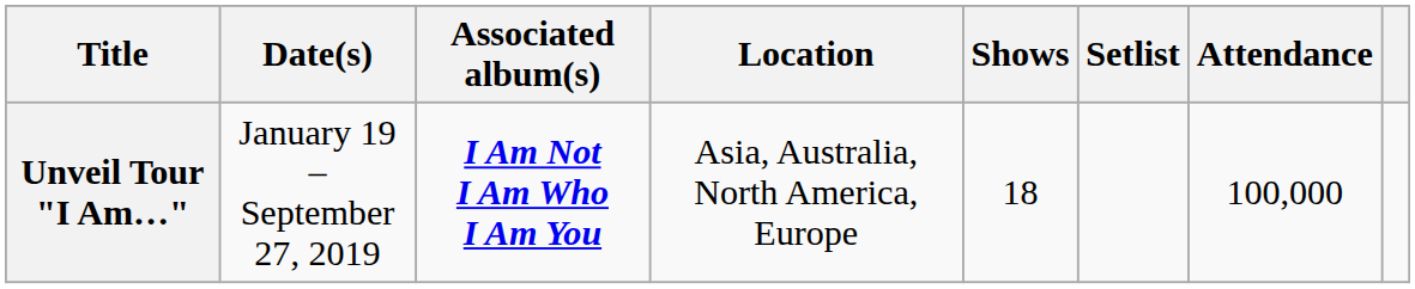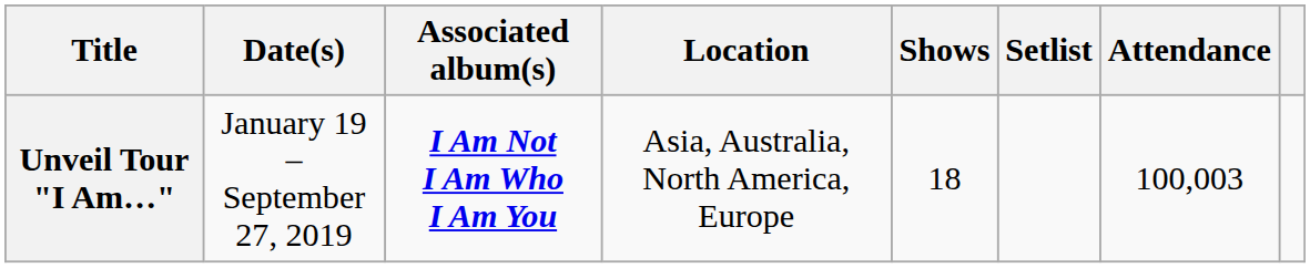Unveil Tour "I Am…" | Attendance: 100,000 -> 100,003
